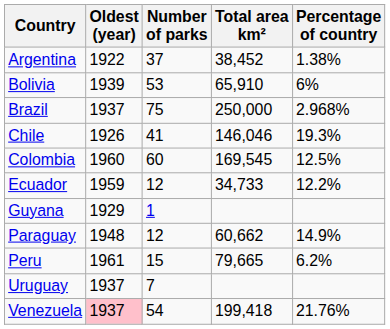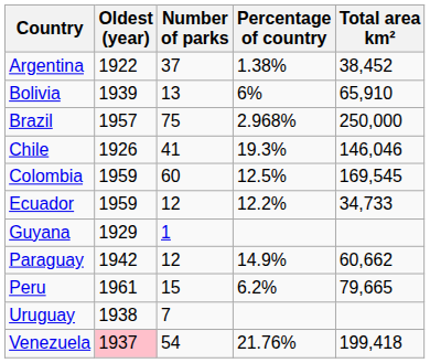columns swapped: Total area km² <-> Percentage of country
Bolivia | Number of parks: 53 -> 13
Brazil | Oldest (year): 1937 -> 1957
Colombia | Oldest (year): 1960 -> 1959
Paraguay | Oldest (year): 1948 -> 1942
Uruguay | Oldest (year): 1937 -> 1938
